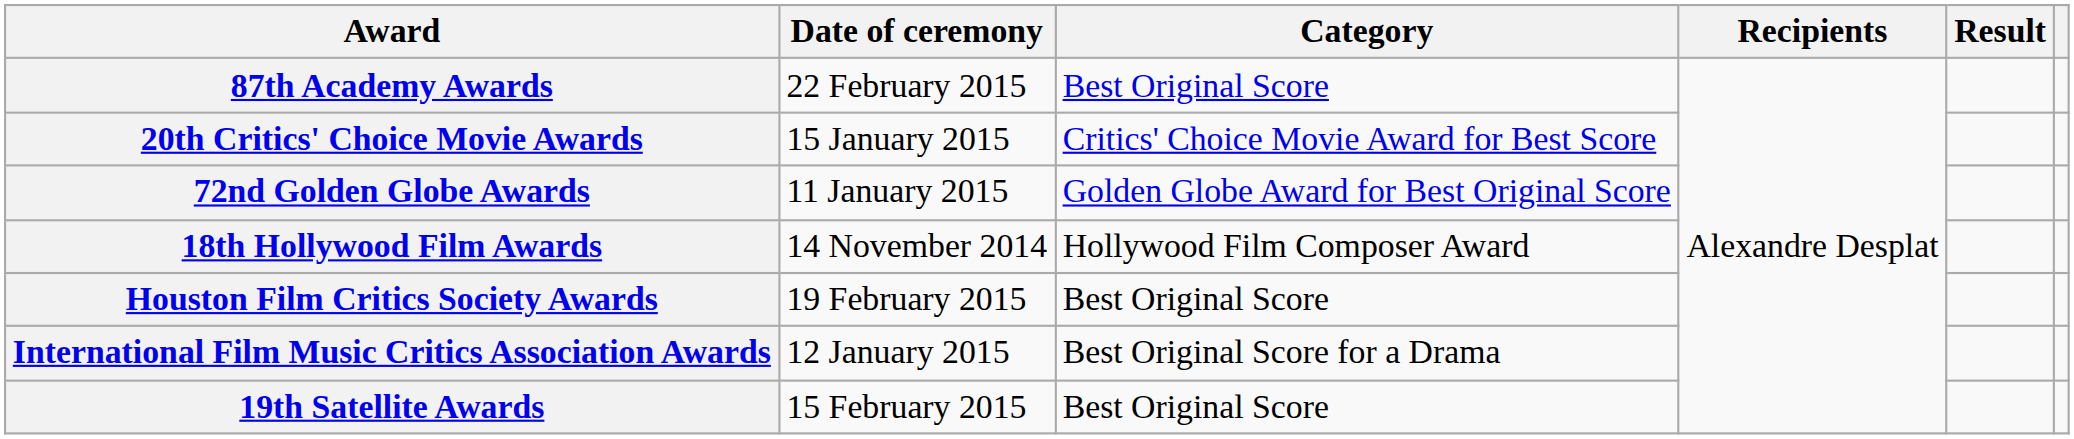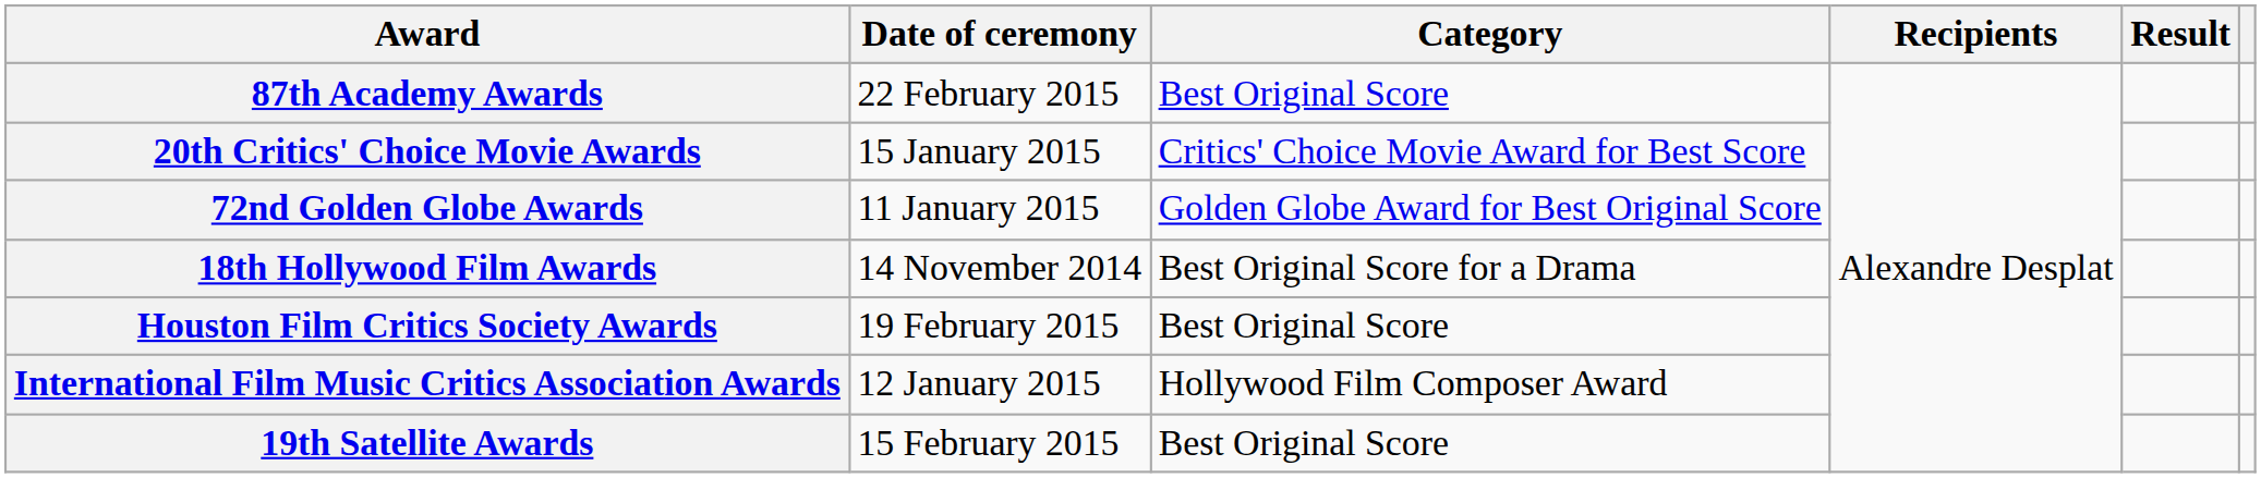18th Hollywood Film Awards | Category: Hollywood Film Composer Award -> Best Original Score for a Drama
International Film Music Critics Association Awards | Category: Best Original Score for a Drama -> Hollywood Film Composer Award
